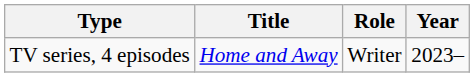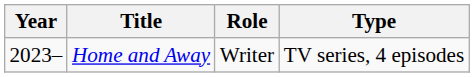columns swapped: Year <-> Type
